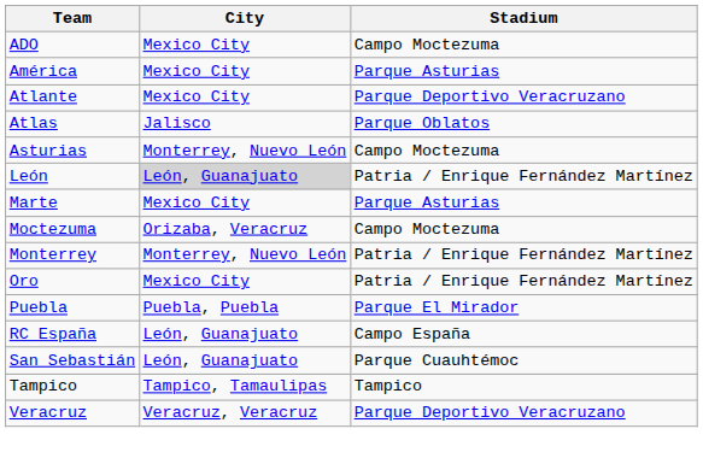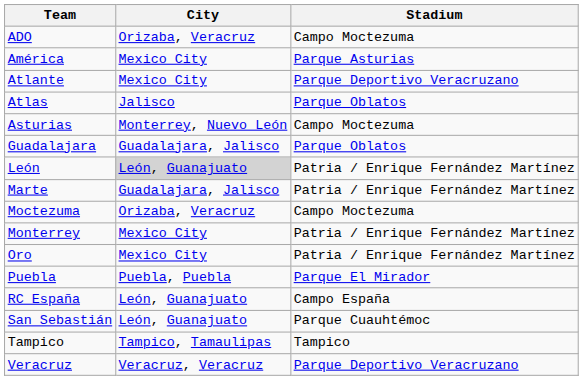ADO | City: Mexico City -> Orizaba, Veracruz
+ row: Guadalajara | Guadalajara, Jalisco | Parque Oblatos
Marte | City: Mexico City -> Guadalajara, Jalisco
Marte | Stadium: Parque Asturias -> Patria / Enrique Fernández Martínez
Monterrey | City: Monterrey, Nuevo León -> Mexico City
